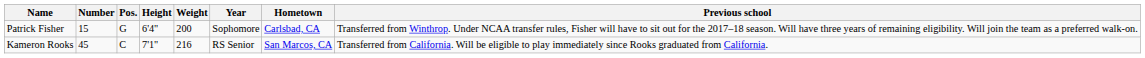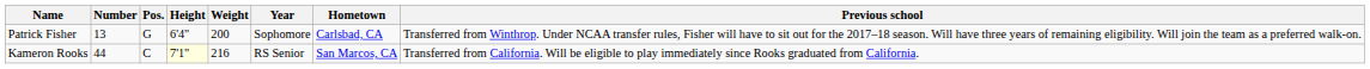Patrick Fisher | Number: 15 -> 13
Kameron Rooks | Number: 45 -> 44
Kameron Rooks | Height: no background -> lightyellow background
